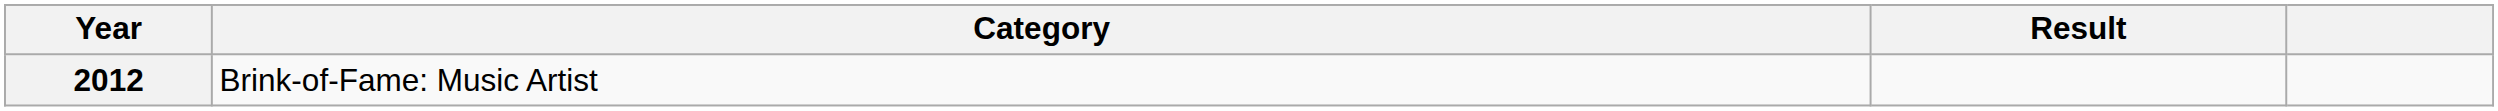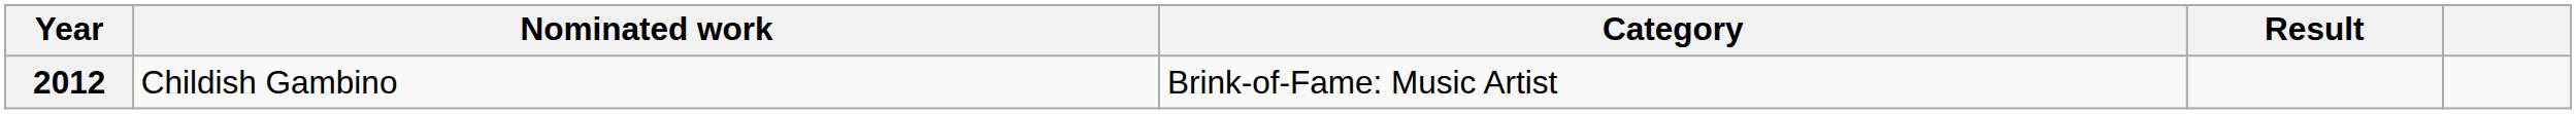+ column: Nominated work | Childish Gambino
